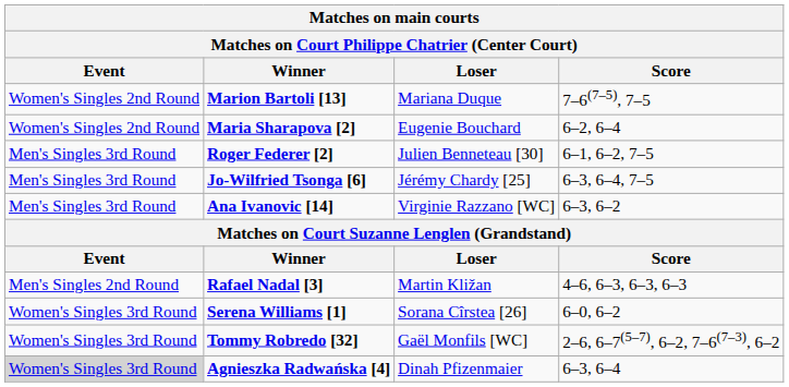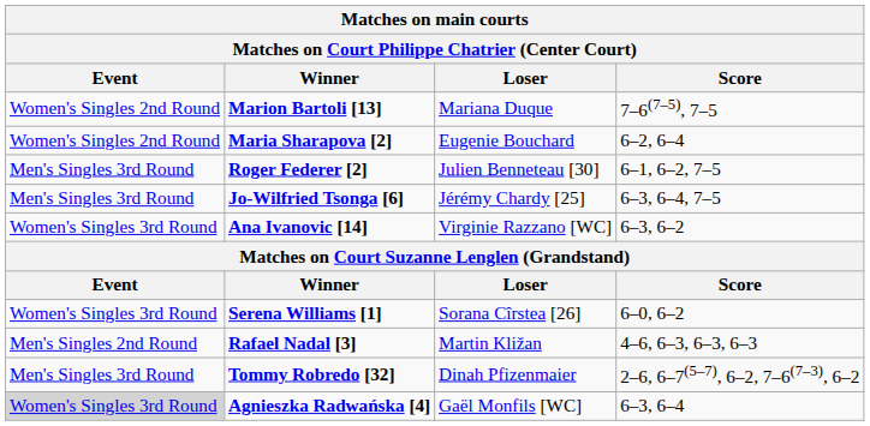Ana Ivanovic [14] | Event: Men's Singles 3rd Round -> Women's Singles 3rd Round
rows swapped: Rafael Nadal [3] <-> Serena Williams [1]
Tommy Robredo [32] | Event: Women's Singles 3rd Round -> Men's Singles 3rd Round
Tommy Robredo [32] | Loser: Gaël Monfils [WC] -> Dinah Pfizenmaier
Agnieszka Radwańska [4] | Loser: Dinah Pfizenmaier -> Gaël Monfils [WC]
